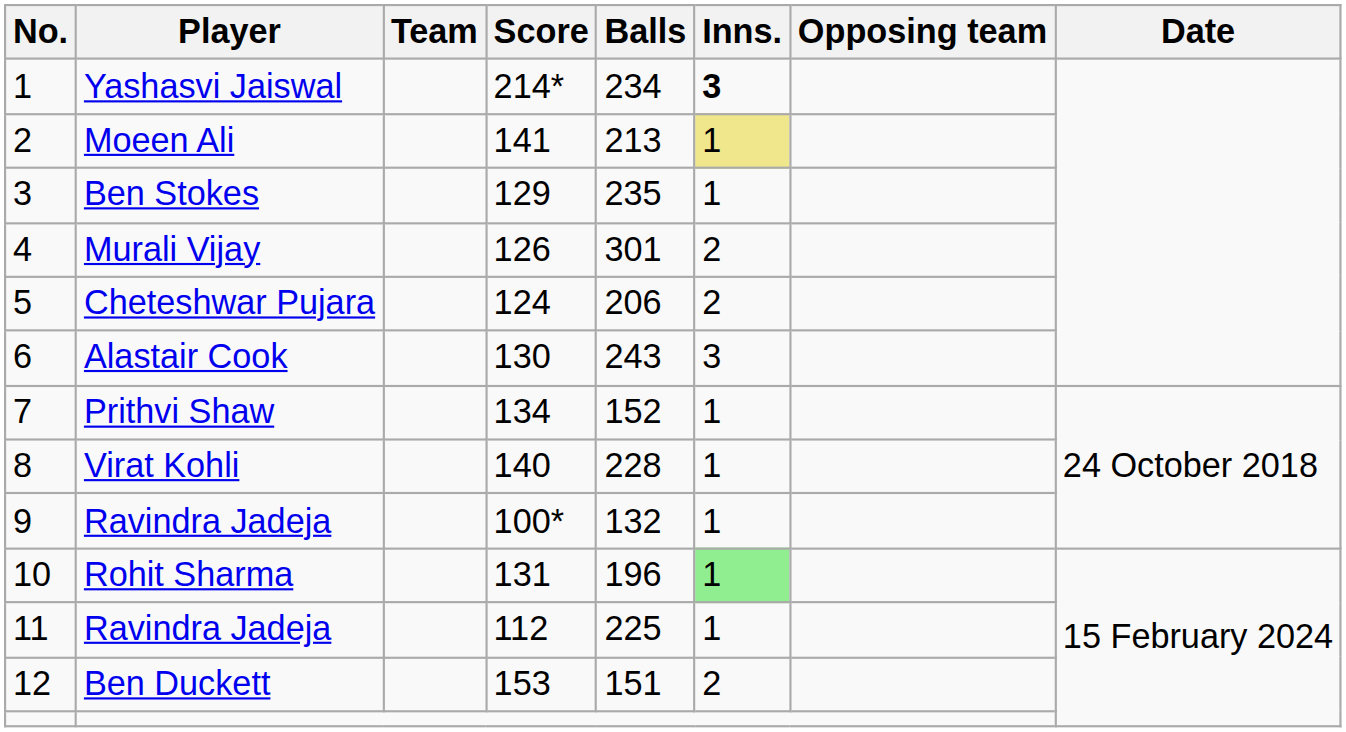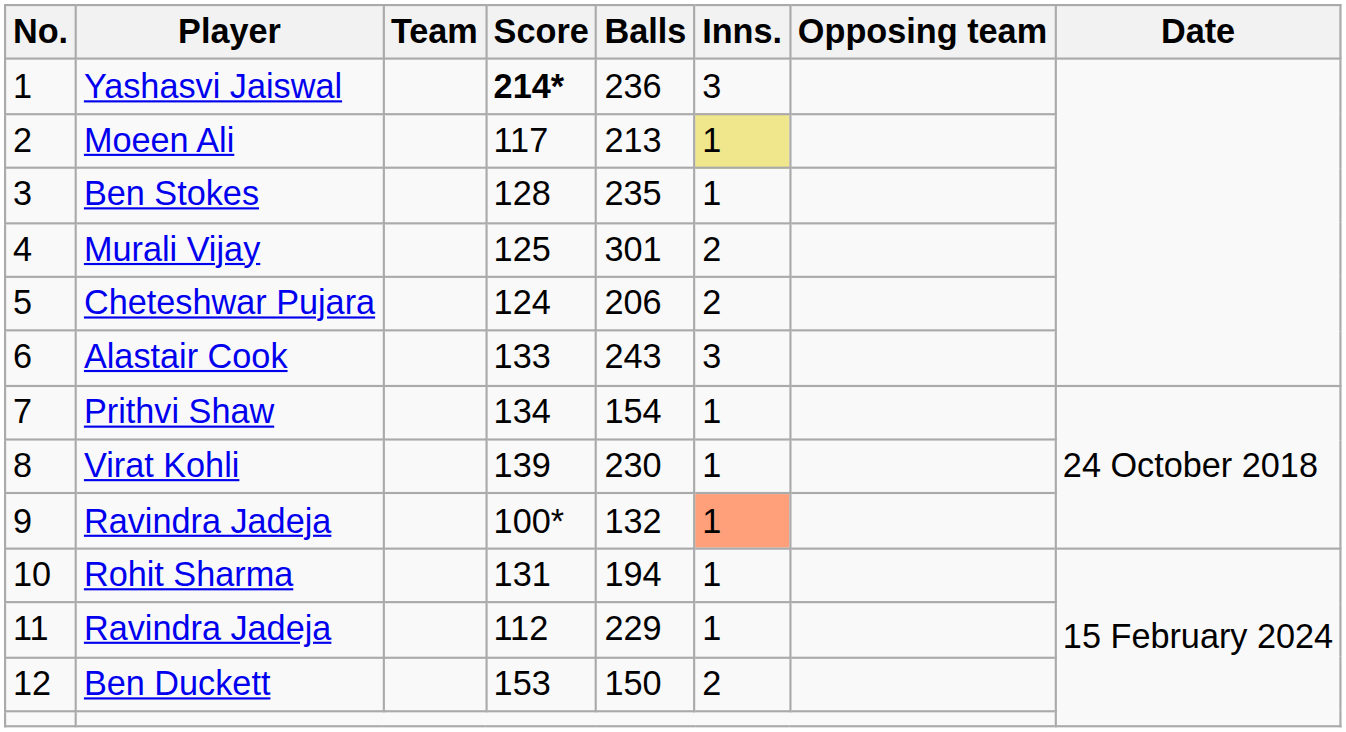Yashasvi Jaiswal | Score: normal -> bold
Yashasvi Jaiswal | Balls: 234 -> 236
Yashasvi Jaiswal | Inns.: bold -> normal
Moeen Ali | Score: 141 -> 117
Ben Stokes | Score: 129 -> 128
Murali Vijay | Score: 126 -> 125
Alastair Cook | Score: 130 -> 133
Prithvi Shaw | Balls: 152 -> 154
Virat Kohli | Score: 140 -> 139
Virat Kohli | Balls: 228 -> 230
9 / Ravindra Jadeja | Inns.: no background -> lightsalmon background
Rohit Sharma | Balls: 196 -> 194
Rohit Sharma | Inns.: lightgreen background -> no background
11 / Ravindra Jadeja | Balls: 225 -> 229
Ben Duckett | Balls: 151 -> 150
